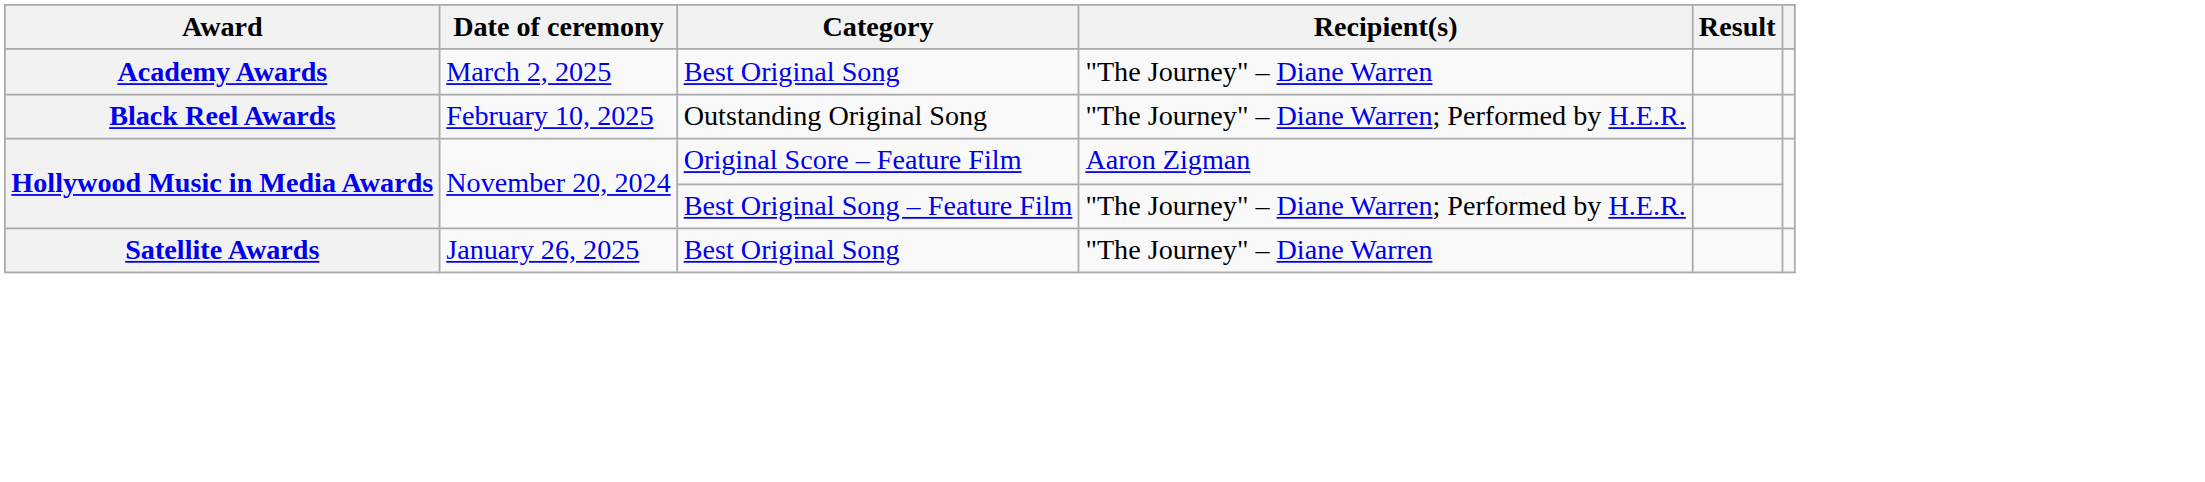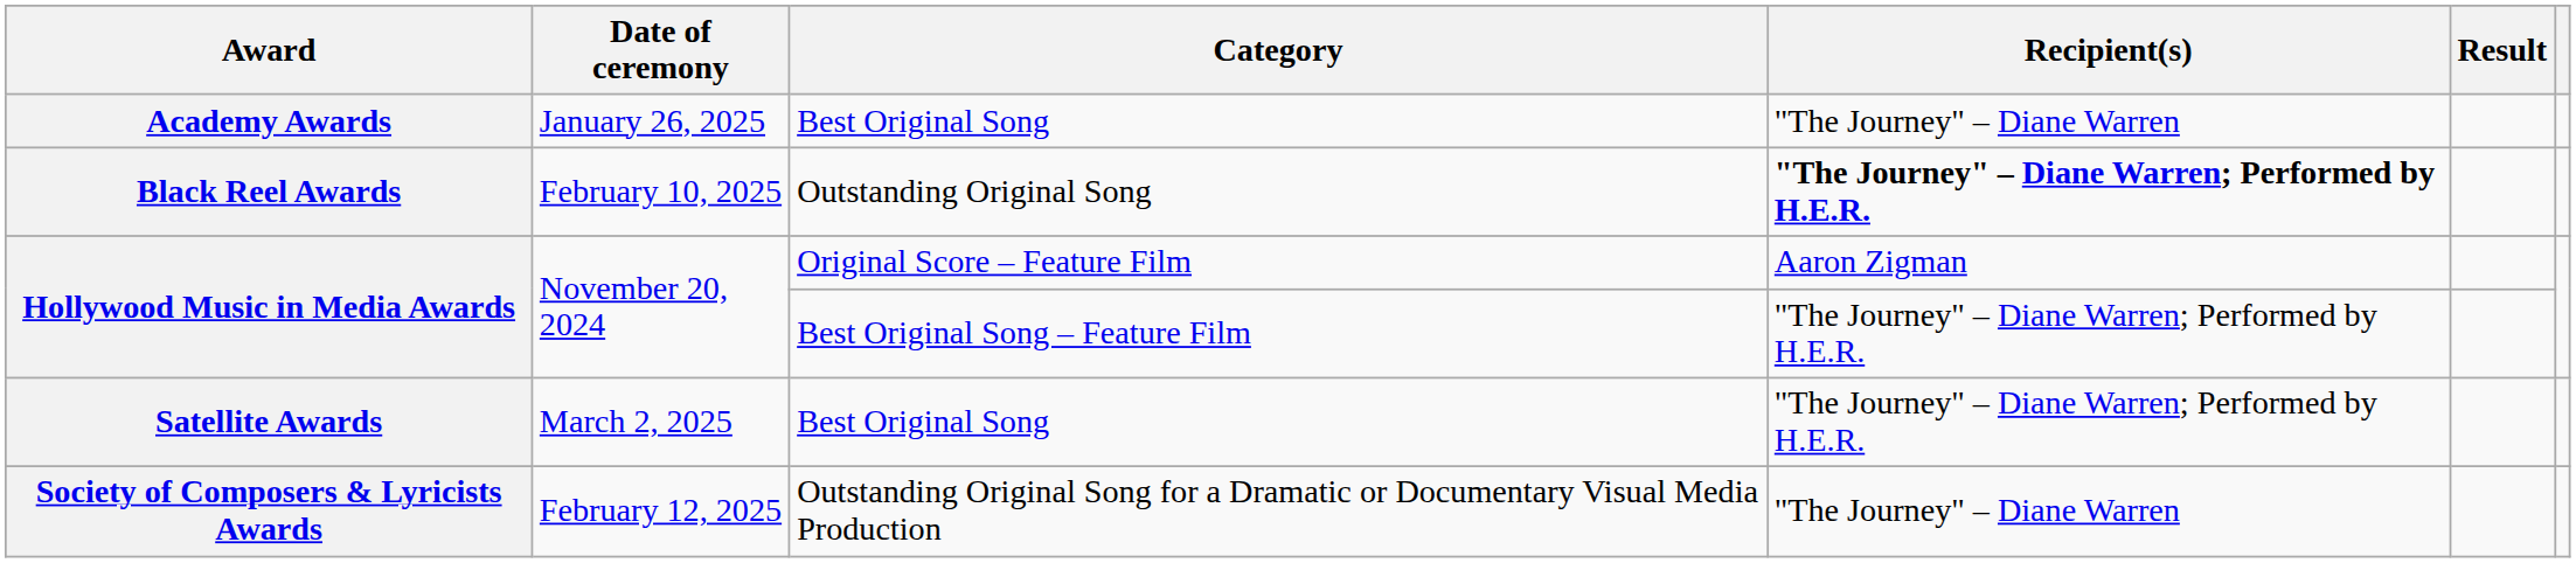Academy Awards | Date of ceremony: March 2, 2025 -> January 26, 2025
Black Reel Awards | Recipient(s): normal -> bold
Satellite Awards | Date of ceremony: January 26, 2025 -> March 2, 2025
Satellite Awards | Recipient(s): "The Journey" – Diane Warren -> "The Journey" – Diane Warren; Performed by H.E.R.
+ row: Society of Composers & Lyricists Awards | February 12, 2025 | Outstanding Original Song for a Dramatic or Documentary Visual Media Production | "The Journey" – Diane Warren
